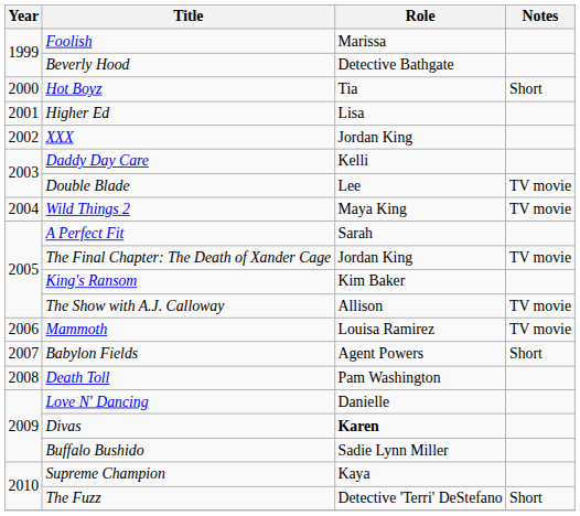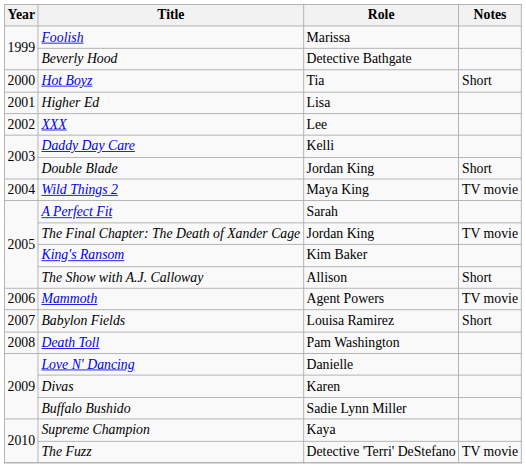XXX | Role: Jordan King -> Lee
Double Blade | Role: Lee -> Jordan King
Double Blade | Notes: TV movie -> Short
The Show with A.J. Calloway | Notes: TV movie -> Short
Mammoth | Role: Louisa Ramirez -> Agent Powers
Babylon Fields | Role: Agent Powers -> Louisa Ramirez
Divas | Role: bold -> normal
The Fuzz | Notes: Short -> TV movie
